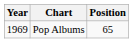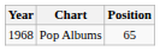Pop Albums | Year: 1969 -> 1968
